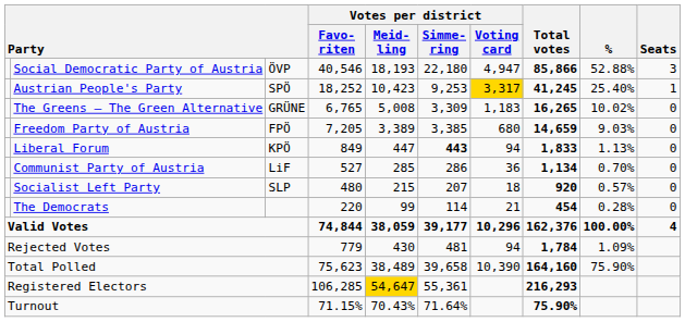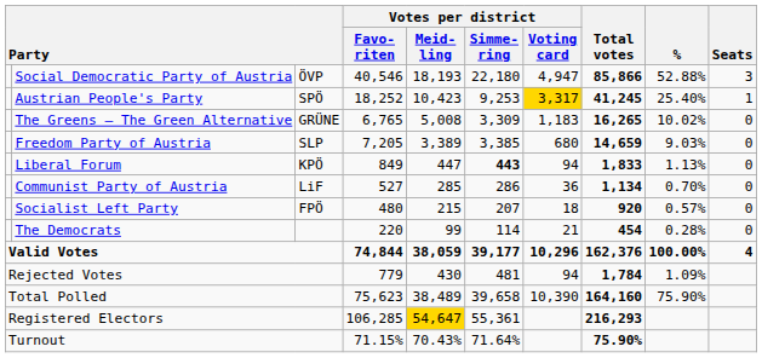Freedom Party of Austria | column 3: FPÖ -> SLP
Socialist Left Party | column 3: SLP -> FPÖ
